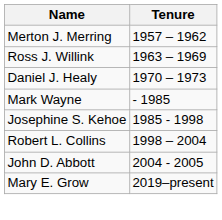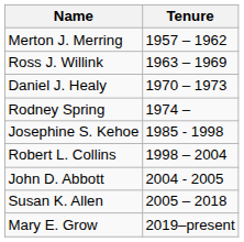+ row: Rodney Spring | 1974 –
- row: Mark Wayne | - 1985
+ row: Susan K. Allen | 2005 – 2018
